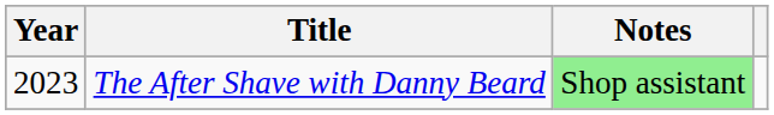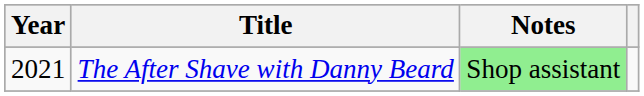The After Shave with Danny Beard | Year: 2023 -> 2021
